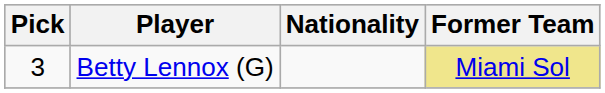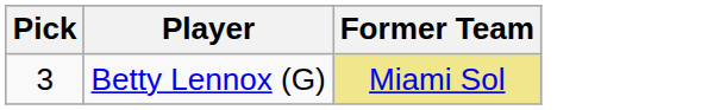- column: Nationality
